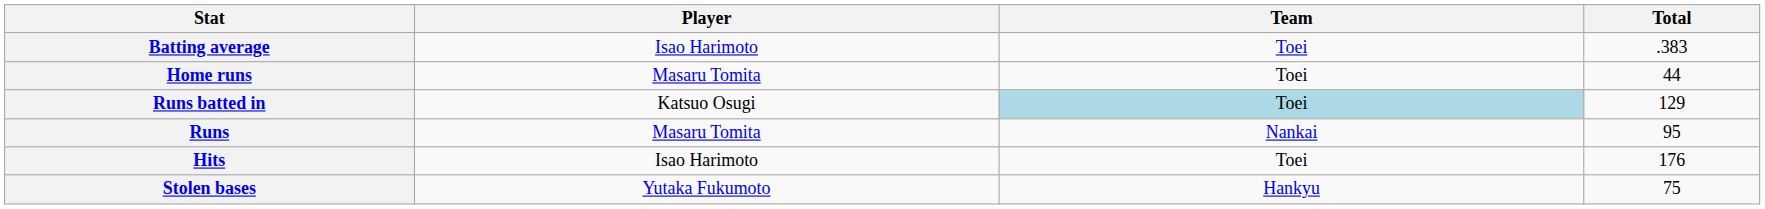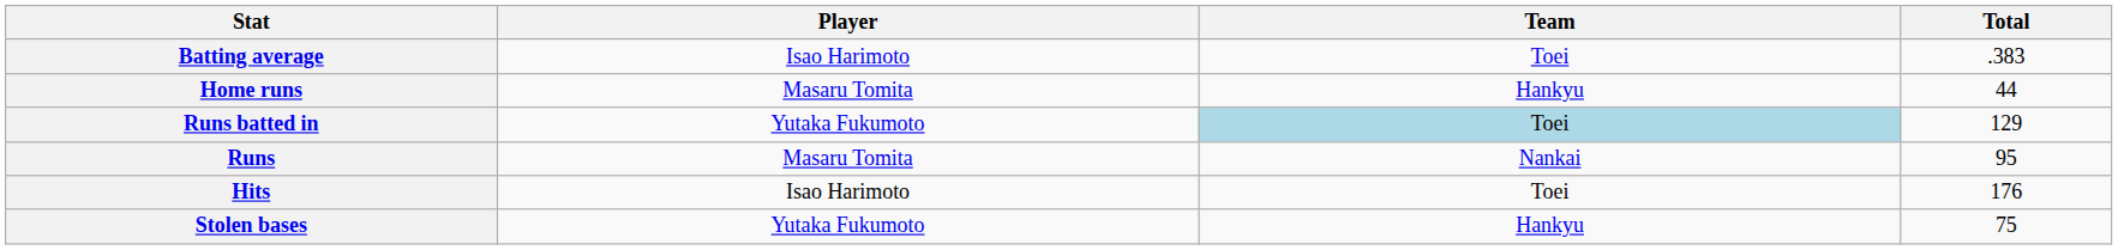Home runs | Team: Toei -> Hankyu
Runs batted in | Player: Katsuo Osugi -> Yutaka Fukumoto
